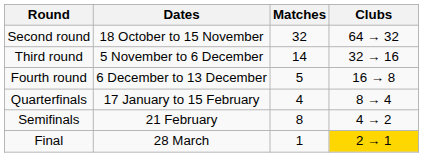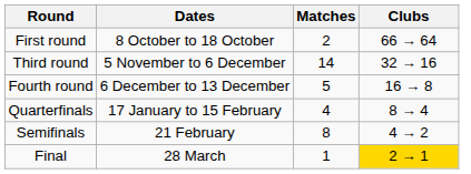+ row: First round | 8 October to 18 October | 2 | 66 → 64
- row: Second round | 18 October to 15 November | 32 | 64 → 32
